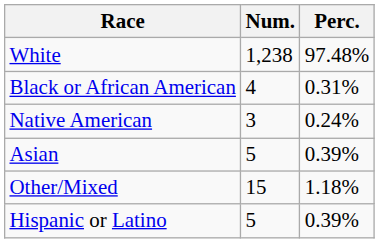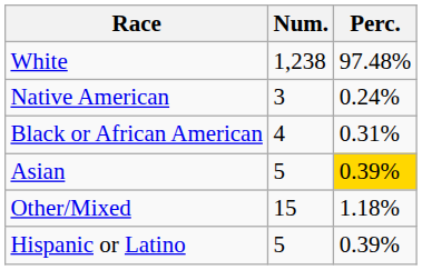rows swapped: Black or African American <-> Native American
Asian | Perc.: no background -> gold background
